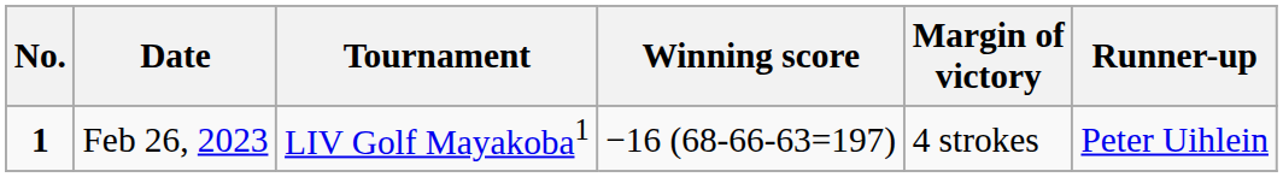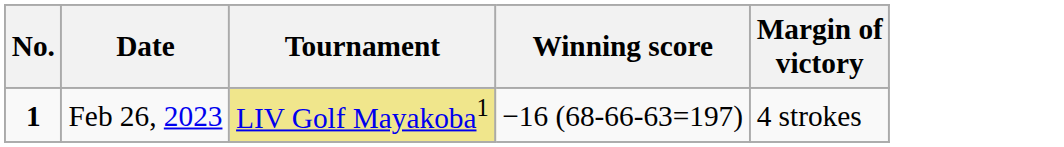- column: Runner-up | Peter Uihlein
Feb 26, 2023 | Tournament: no background -> khaki background
